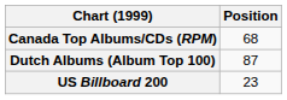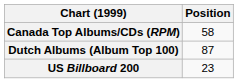Canada Top Albums/CDs (RPM) | Position: 68 -> 58
